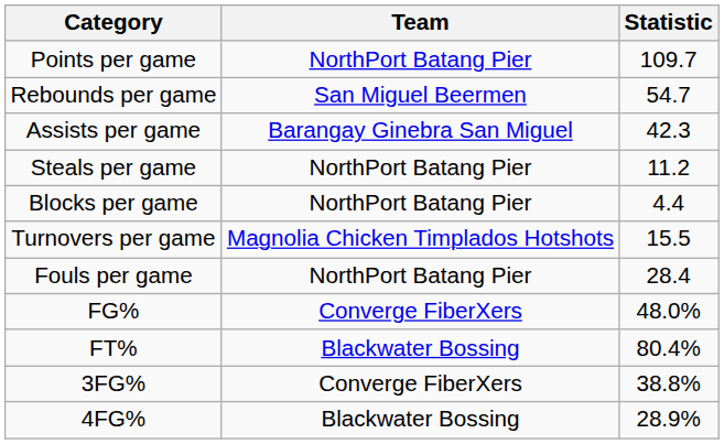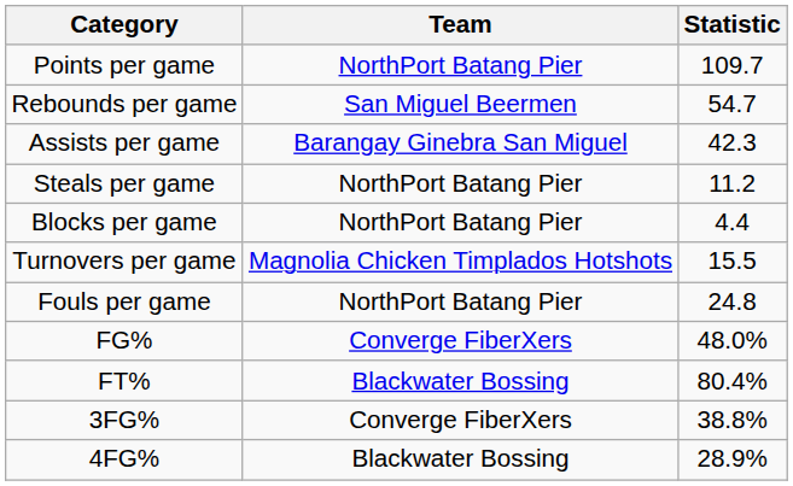Fouls per game | Statistic: 28.4 -> 24.8
